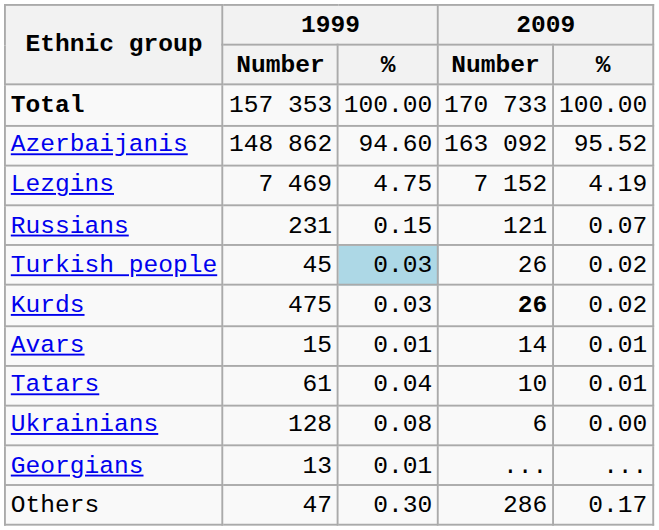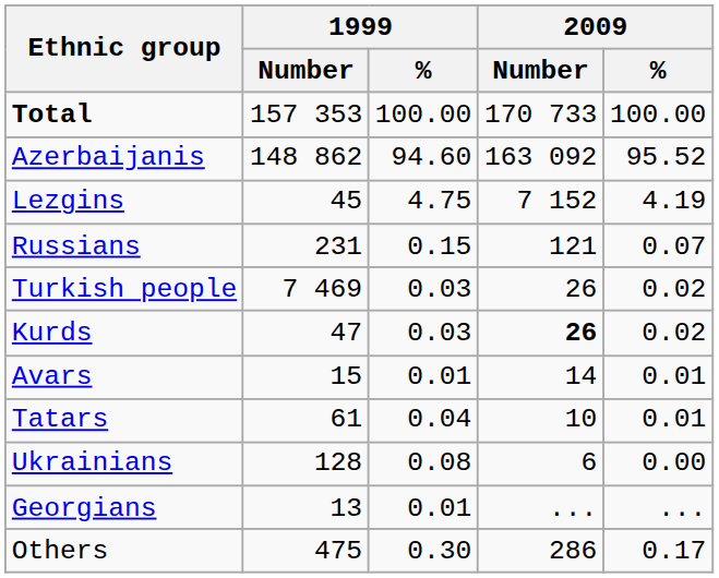Lezgins | 1999 / Number: 7 469 -> 45
Turkish people | 1999 / Number: 45 -> 7 469
Turkish people | 1999 / %: lightblue background -> no background
Kurds | 1999 / Number: 475 -> 47
Others | 1999 / Number: 47 -> 475
